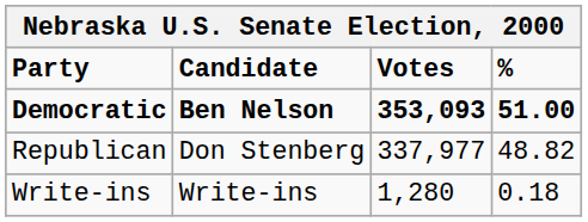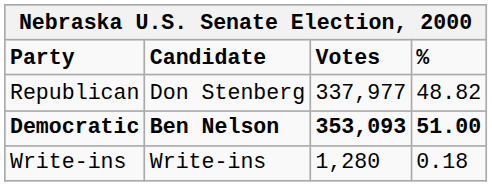rows swapped: Democratic <-> Republican
